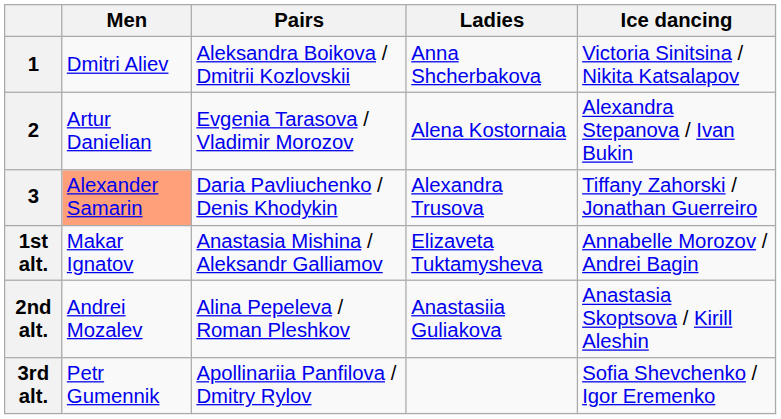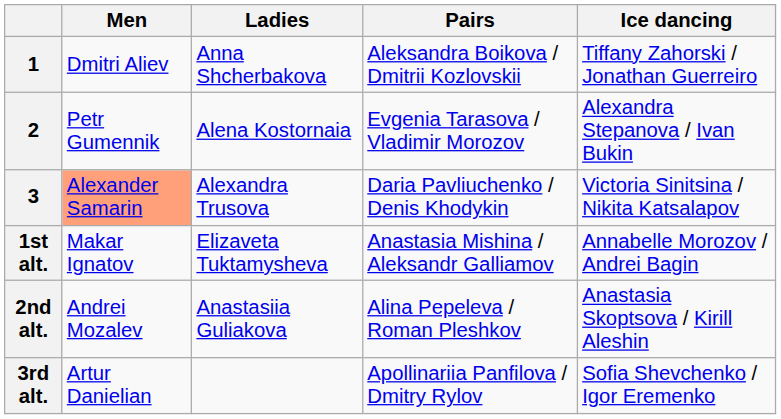columns swapped: Ladies <-> Pairs
1 | Ice dancing: Victoria Sinitsina / Nikita Katsalapov -> Tiffany Zahorski / Jonathan Guerreiro
2 | Men: Artur Danielian -> Petr Gumennik
3 | Ice dancing: Tiffany Zahorski / Jonathan Guerreiro -> Victoria Sinitsina / Nikita Katsalapov
3rd alt. | Men: Petr Gumennik -> Artur Danielian
